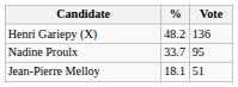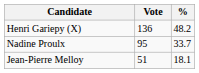columns swapped: Vote <-> %
